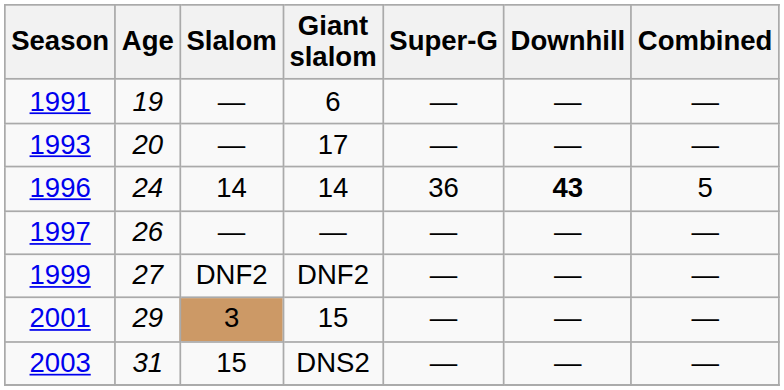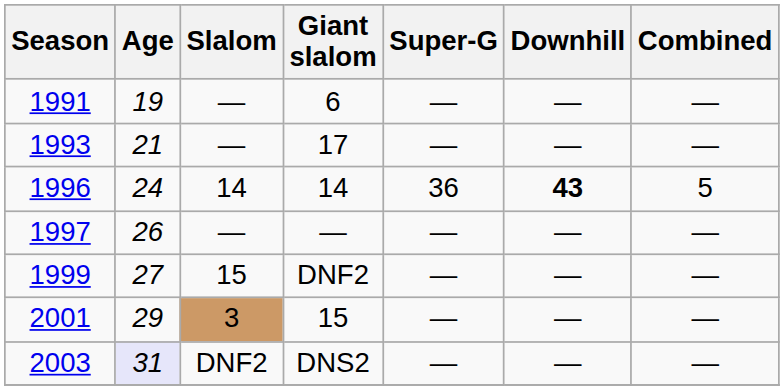1993 | Age: 20 -> 21
1999 | Slalom: DNF2 -> 15
2003 | Age: no background -> lavender background
2003 | Slalom: 15 -> DNF2
